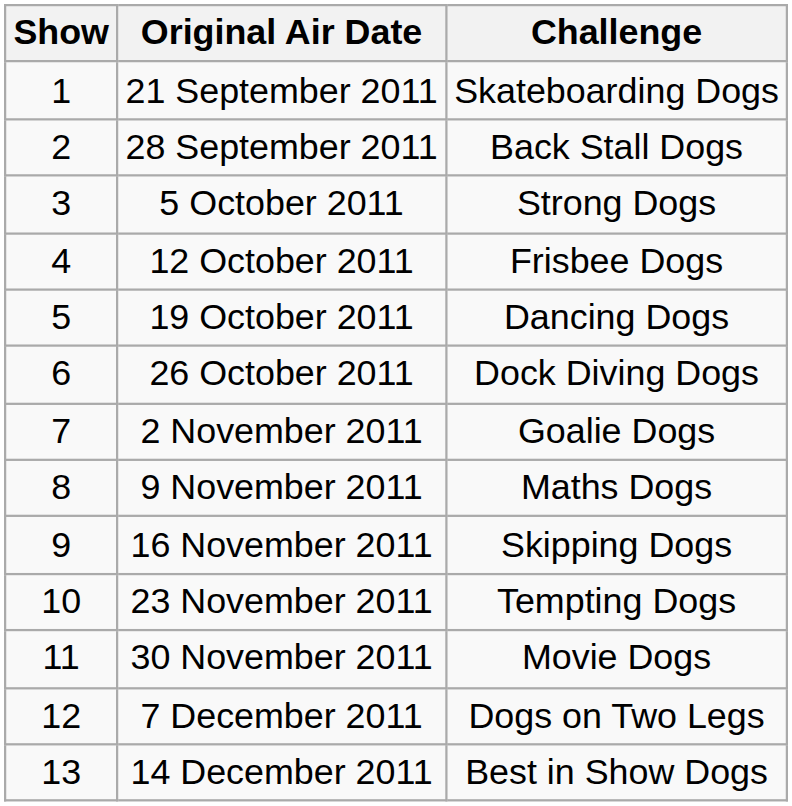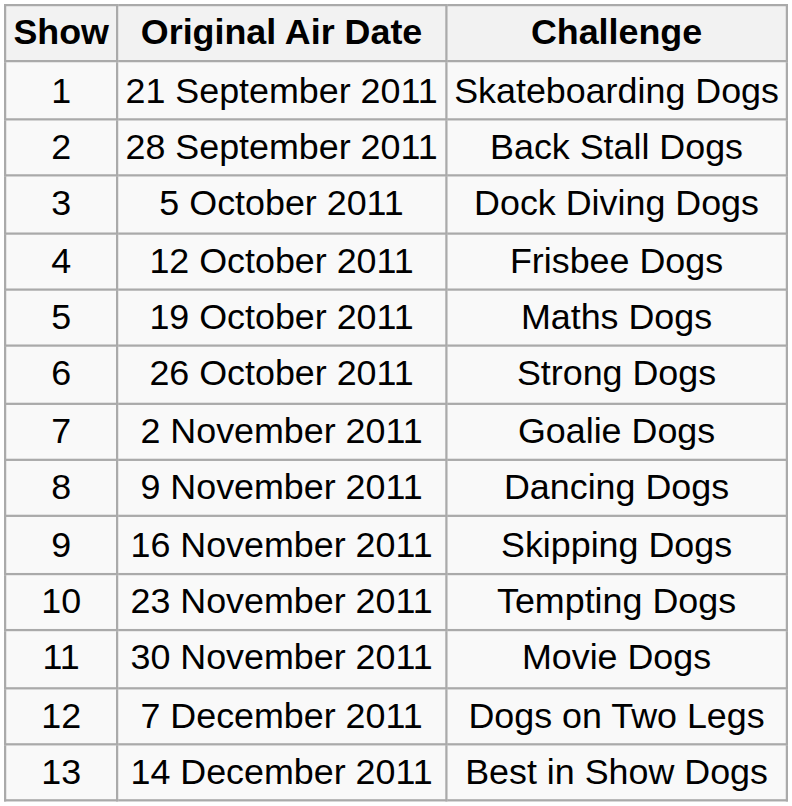5 October 2011 | Challenge: Strong Dogs -> Dock Diving Dogs
19 October 2011 | Challenge: Dancing Dogs -> Maths Dogs
26 October 2011 | Challenge: Dock Diving Dogs -> Strong Dogs
9 November 2011 | Challenge: Maths Dogs -> Dancing Dogs
